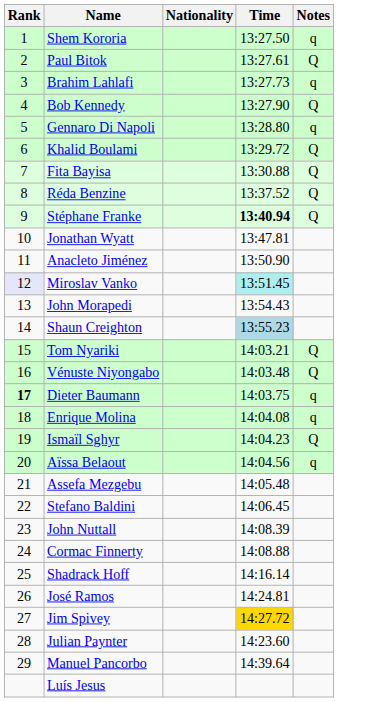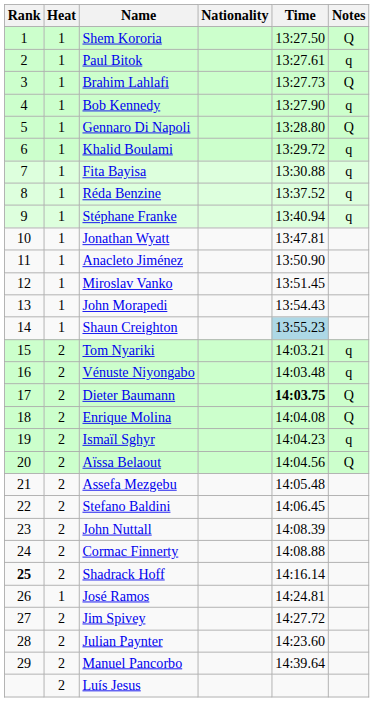+ column: Heat | 1 | 1 | 1 | 1 | 1 | 1 | 1 | 1 | 1 | 1 | 1 | 1 | 1 | 1 | 2 | 2 | 2 | 2 | 2 | 2 | 2 | 2 | 2 | 2 | 2 | 1 | 2 | 2 | 2 | 2
Shem Kororia | Notes: q -> Q
Paul Bitok | Notes: Q -> q
Brahim Lahlafi | Notes: q -> Q
Bob Kennedy | Notes: Q -> q
Gennaro Di Napoli | Notes: q -> Q
Khalid Boulami | Notes: Q -> q
Fita Bayisa | Notes: Q -> q
Réda Benzine | Notes: Q -> q
Stéphane Franke | Time: bold -> normal
Stéphane Franke | Notes: Q -> q
Miroslav Vanko | Rank: lavender background -> no background
Miroslav Vanko | Time: paleturquoise background -> no background
Tom Nyariki | Notes: Q -> q
Vénuste Niyongabo | Notes: Q -> q
Dieter Baumann | Rank: bold -> normal
Dieter Baumann | Time: normal -> bold
Dieter Baumann | Notes: q -> Q
Enrique Molina | Notes: q -> Q
Ismaïl Sghyr | Notes: Q -> q
Aïssa Belaout | Notes: q -> Q
Shadrack Hoff | Rank: normal -> bold
Jim Spivey | Time: gold background -> no background
